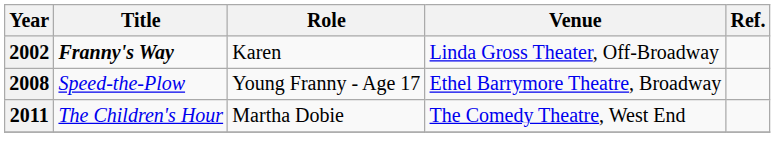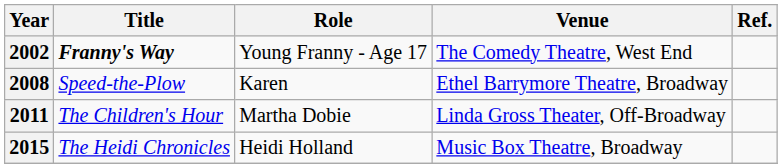2002 | Role: Karen -> Young Franny - Age 17
2002 | Venue: Linda Gross Theater, Off-Broadway -> The Comedy Theatre, West End
2008 | Role: Young Franny - Age 17 -> Karen
2011 | Venue: The Comedy Theatre, West End -> Linda Gross Theater, Off-Broadway
+ row: 2015 | The Heidi Chronicles | Heidi Holland | Music Box Theatre, Broadway
